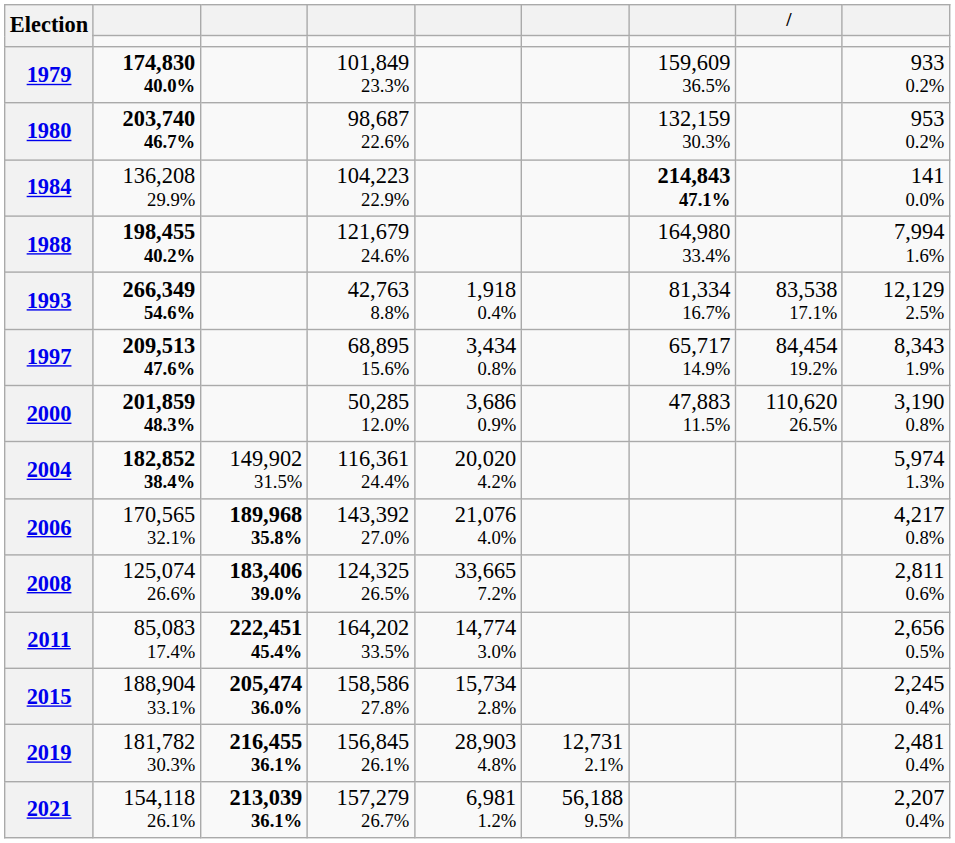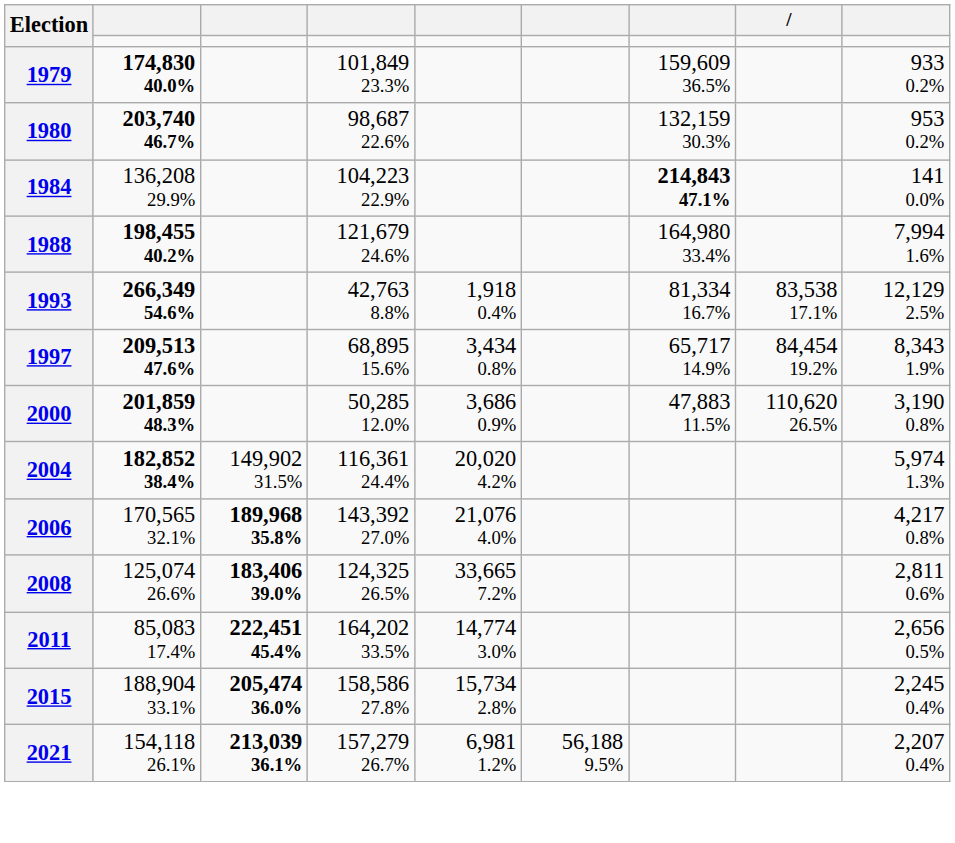- row: 2019 | 181,782 30.3% | 216,455 36.1% | 156,845 26.1% | 28,903 4.8% | 12,731 2.1% | 2,481 0.4%
